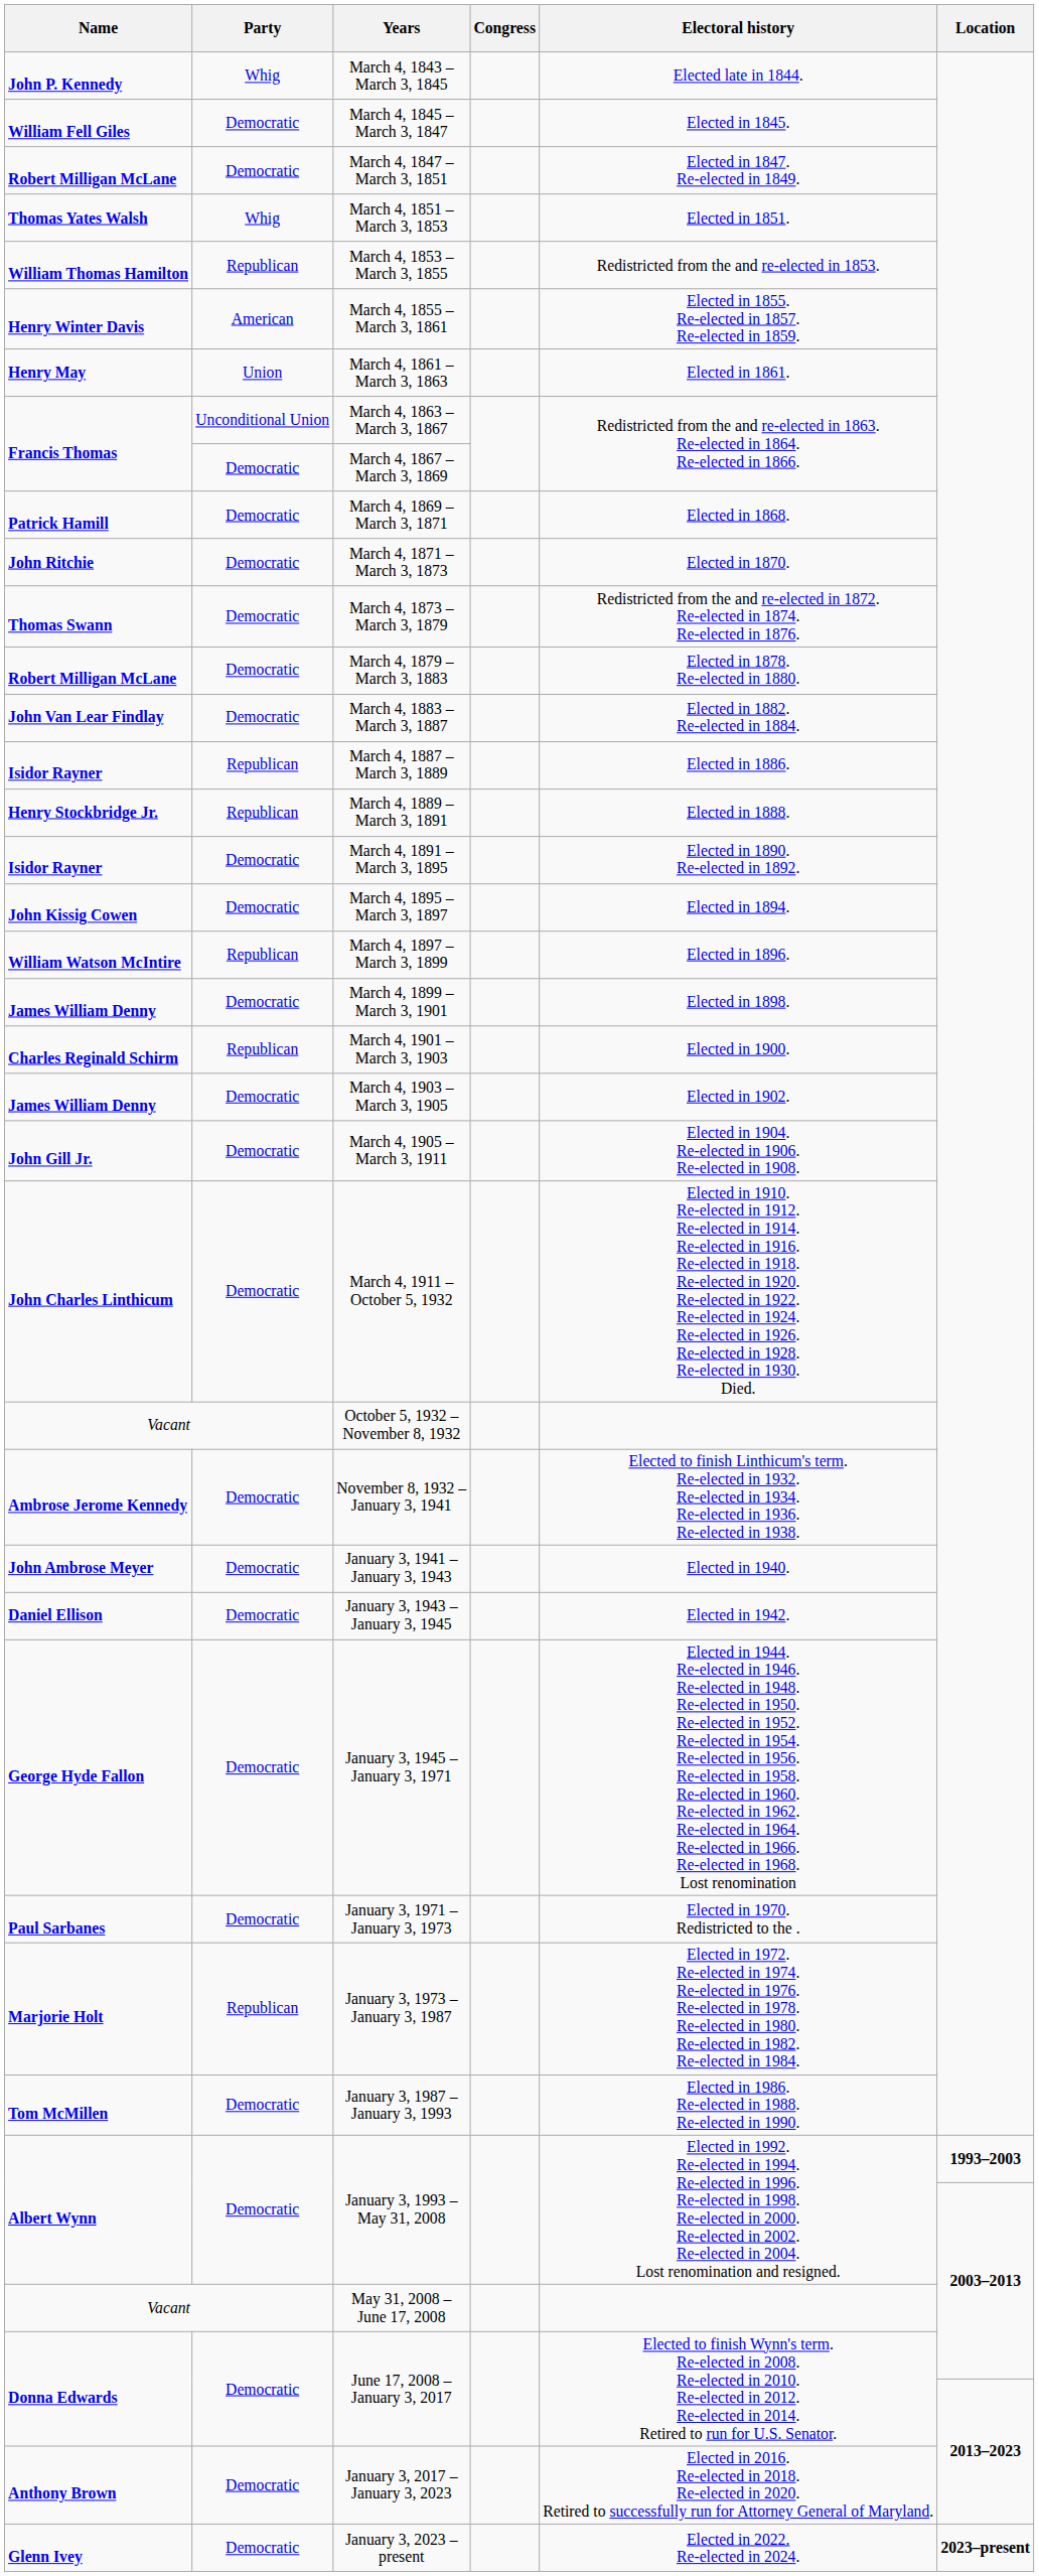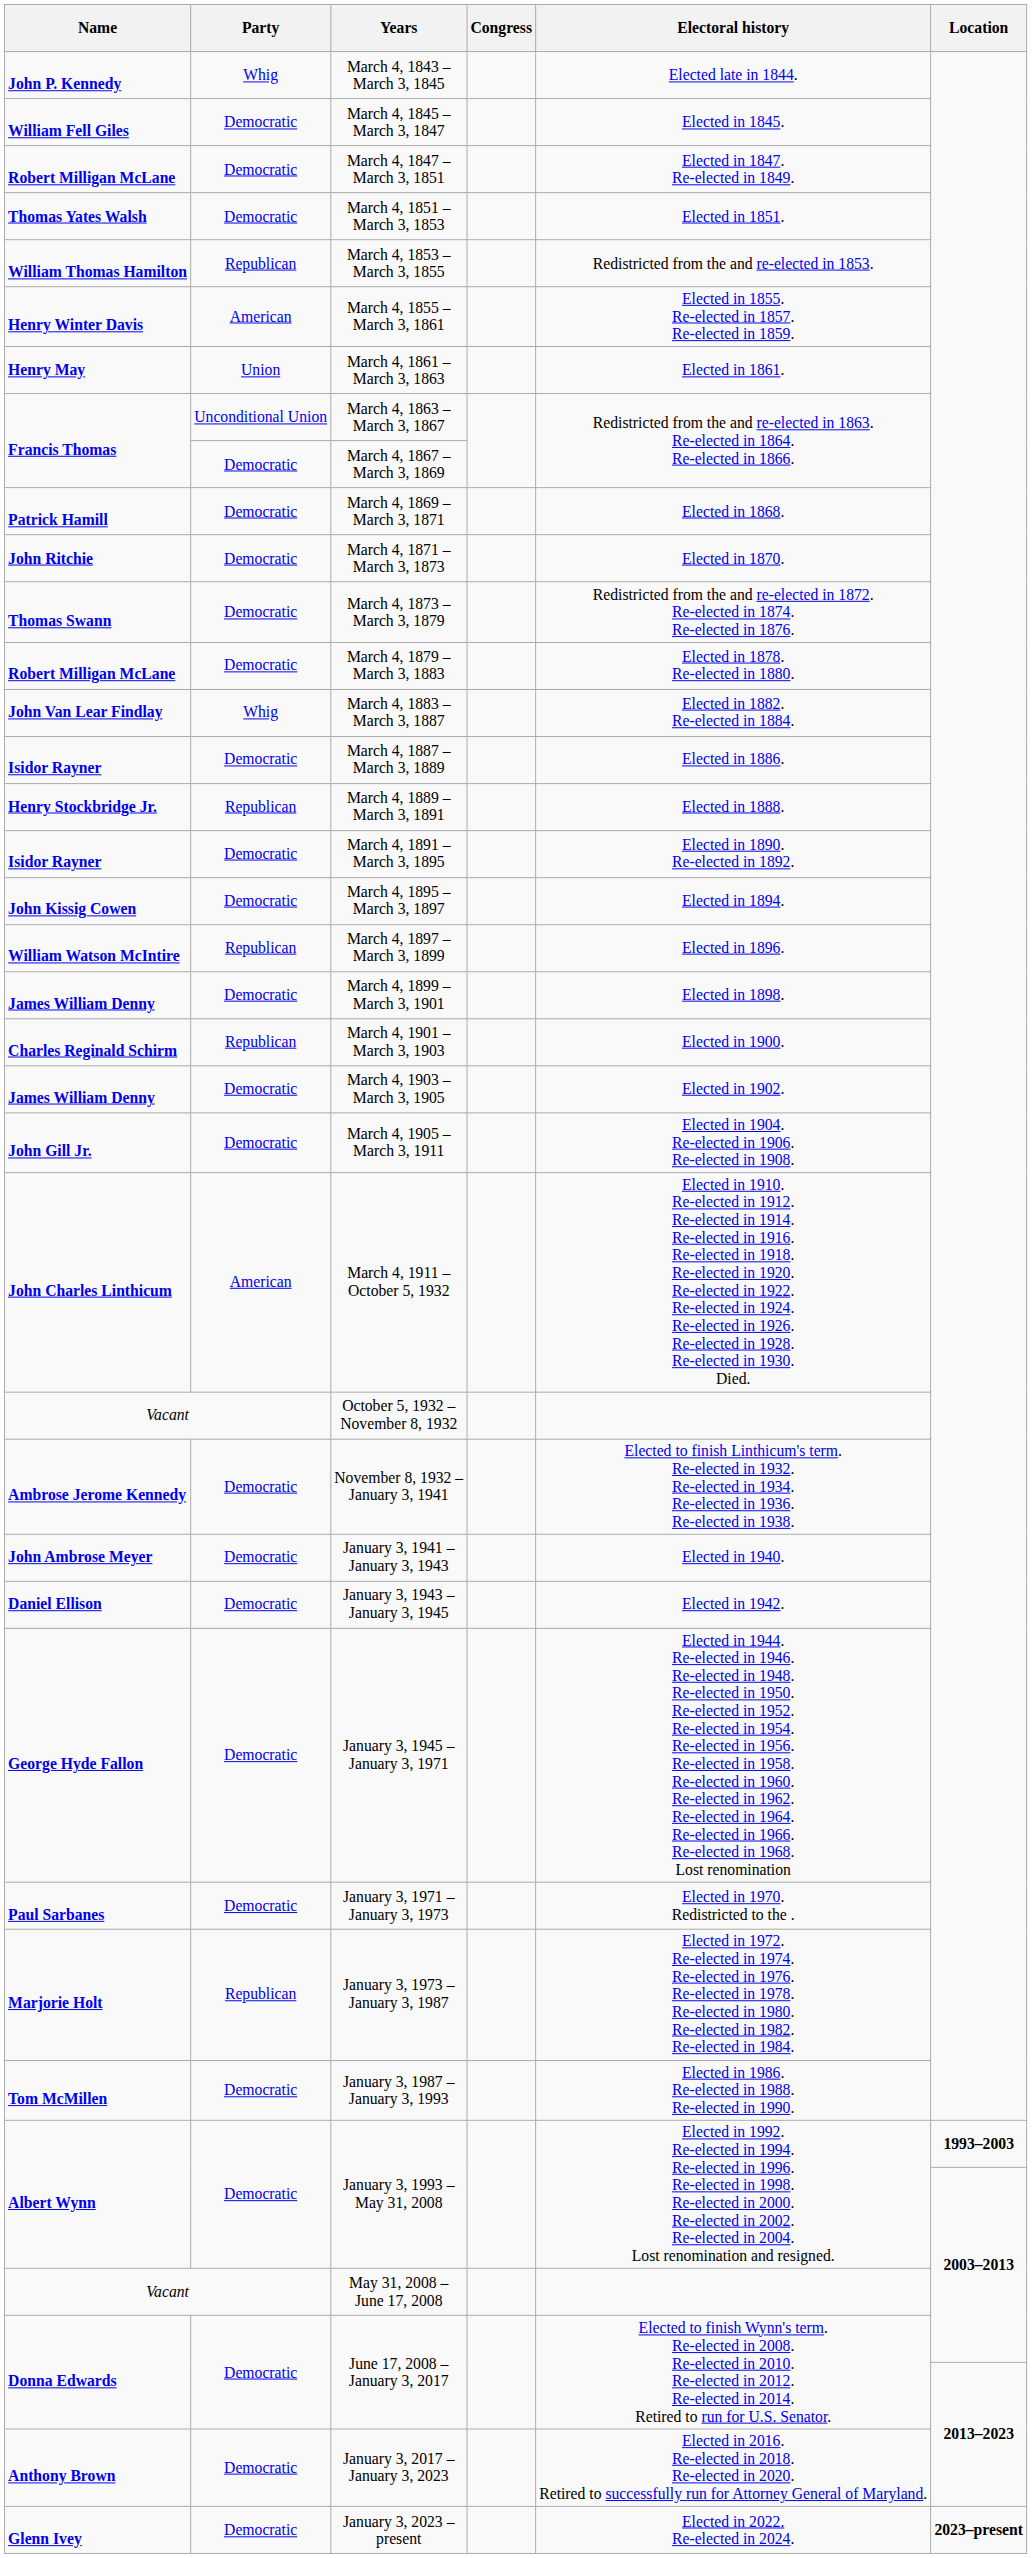March 4, 1851 – March 3, 1853 | Party: Whig -> Democratic
March 4, 1883 – March 3, 1887 | Party: Democratic -> Whig
March 4, 1887 – March 3, 1889 | Party: Republican -> Democratic
March 4, 1911 – October 5, 1932 | Party: Democratic -> American
